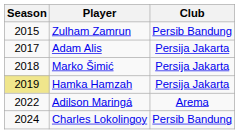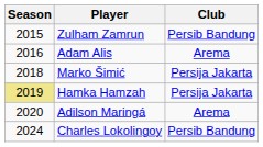Adam Alis | Season: 2017 -> 2016
Adam Alis | Club: Persija Jakarta -> Arema
Adilson Maringá | Season: 2022 -> 2020
